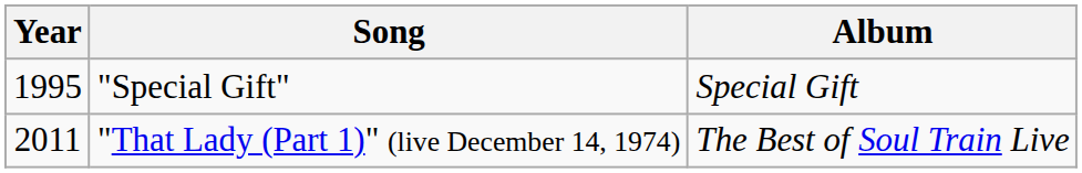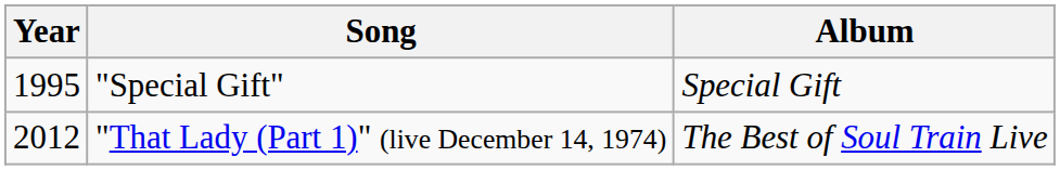"That Lady (Part 1)" (live December 14, 1974) | Year: 2011 -> 2012
